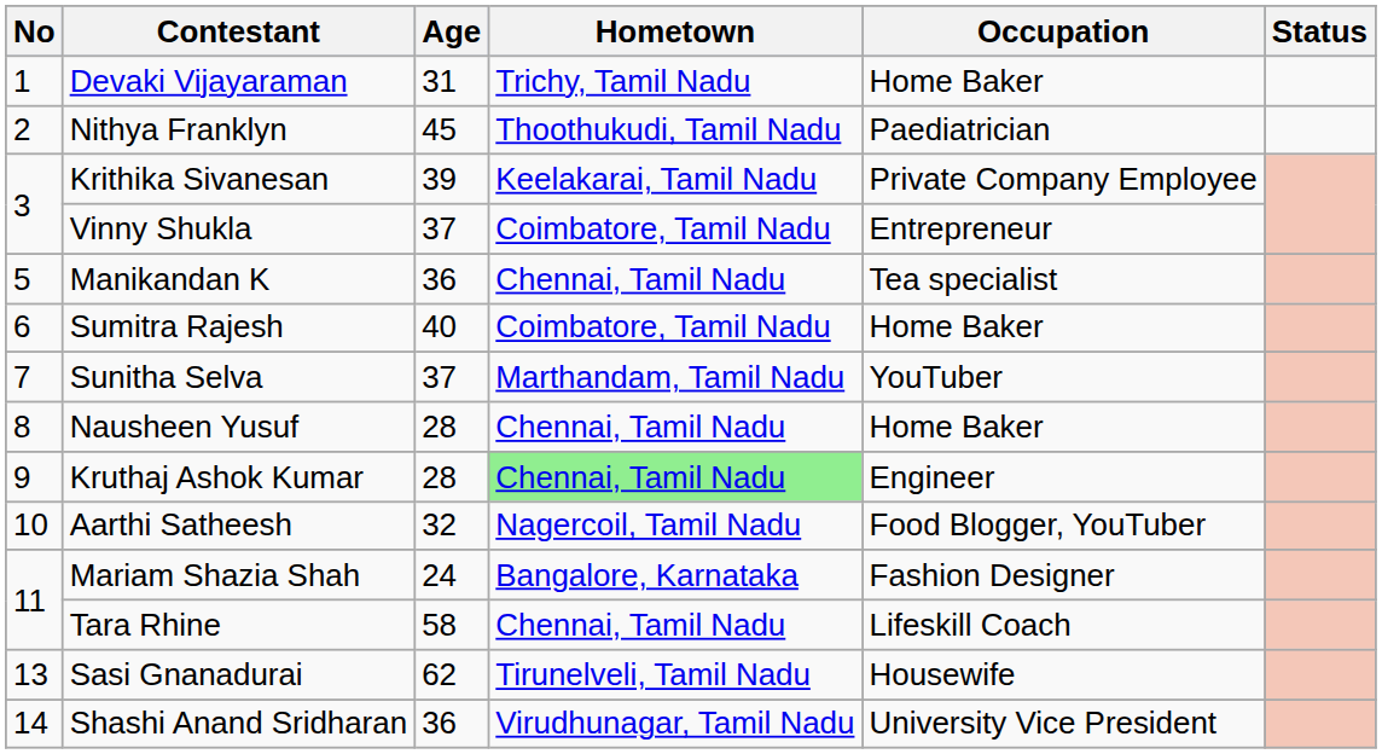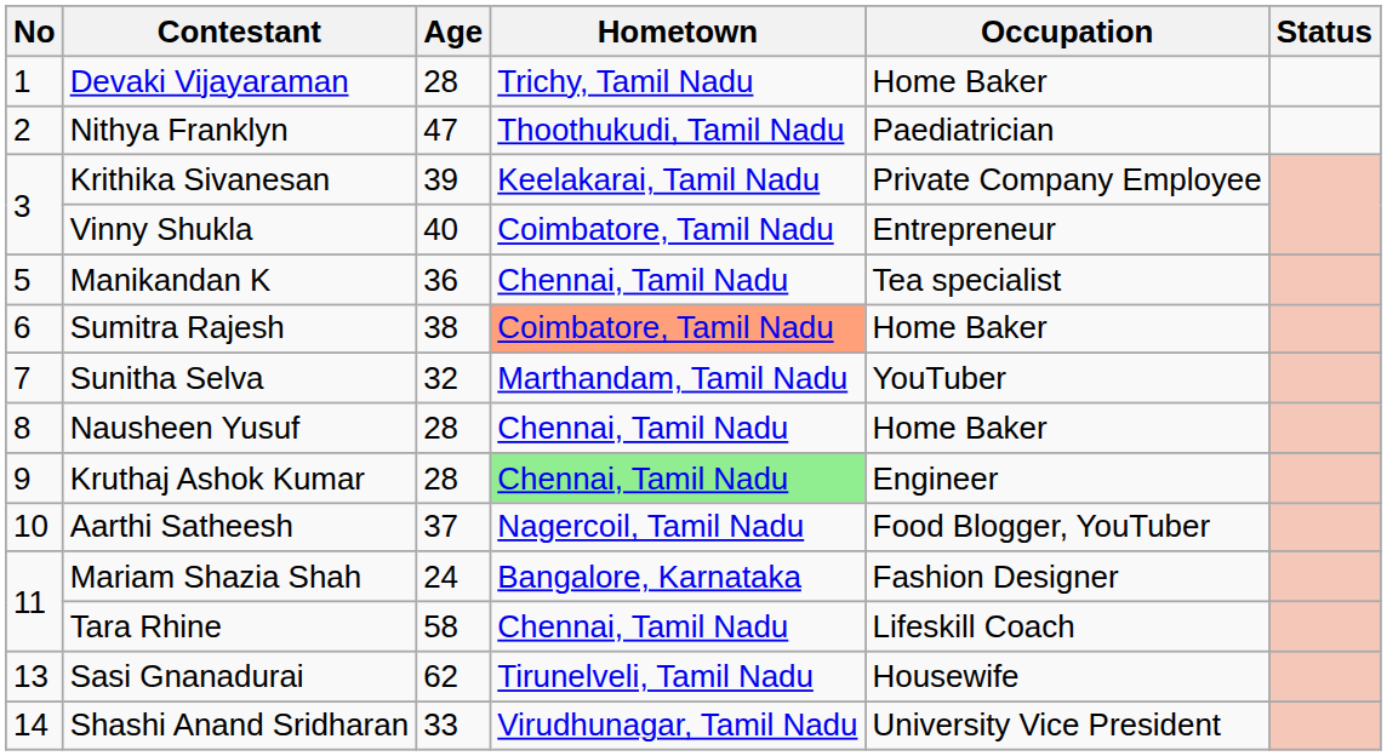Devaki Vijayaraman | Age: 31 -> 28
Nithya Franklyn | Age: 45 -> 47
Vinny Shukla | Age: 37 -> 40
Sumitra Rajesh | Age: 40 -> 38
Sumitra Rajesh | Hometown: no background -> lightsalmon background
Sunitha Selva | Age: 37 -> 32
Aarthi Satheesh | Age: 32 -> 37
Shashi Anand Sridharan | Age: 36 -> 33
